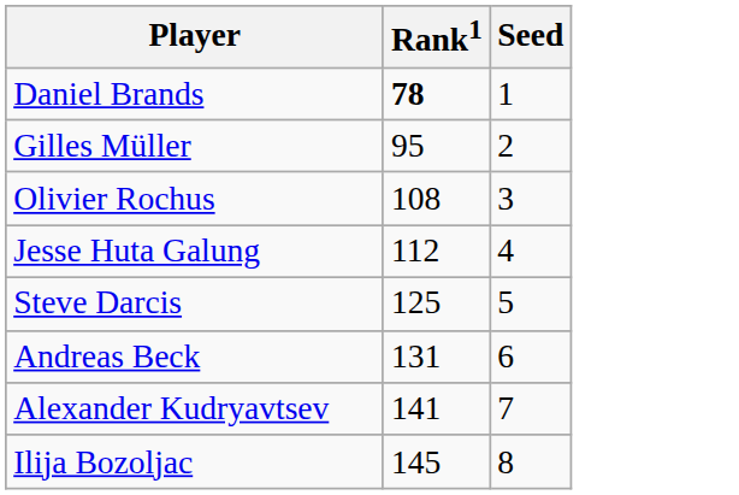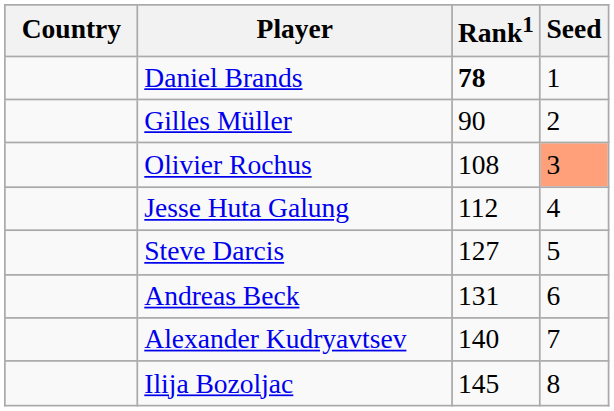+ column: Country
Gilles Müller | Rank1: 95 -> 90
Olivier Rochus | Seed: no background -> lightsalmon background
Steve Darcis | Rank1: 125 -> 127
Alexander Kudryavtsev | Rank1: 141 -> 140
